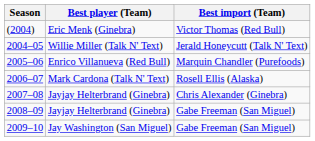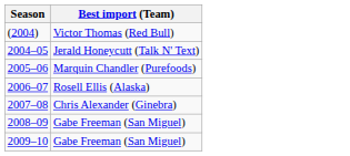- column: Best player (Team) | Eric Menk (Ginebra) | Willie Miller (Talk N' Text) | Enrico Villanueva (Red Bull) | Mark Cardona (Talk N' Text) | Jayjay Helterbrand (Ginebra) | Jayjay Helterbrand (Ginebra) | Jay Washington (San Miguel)
